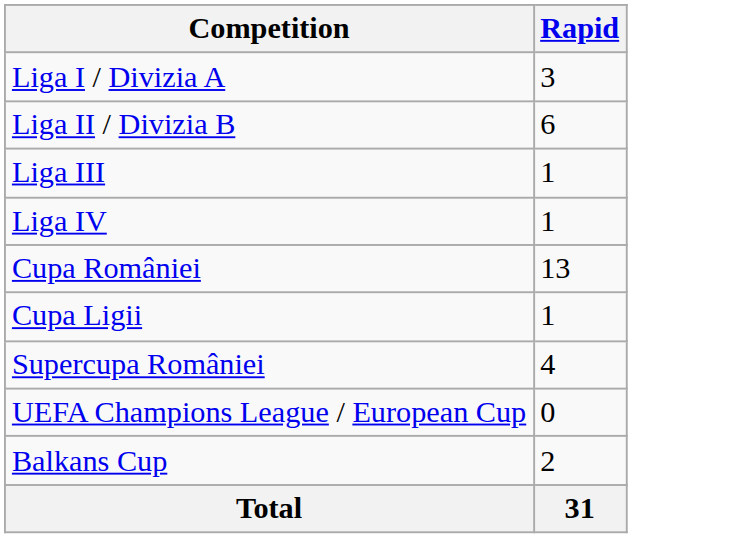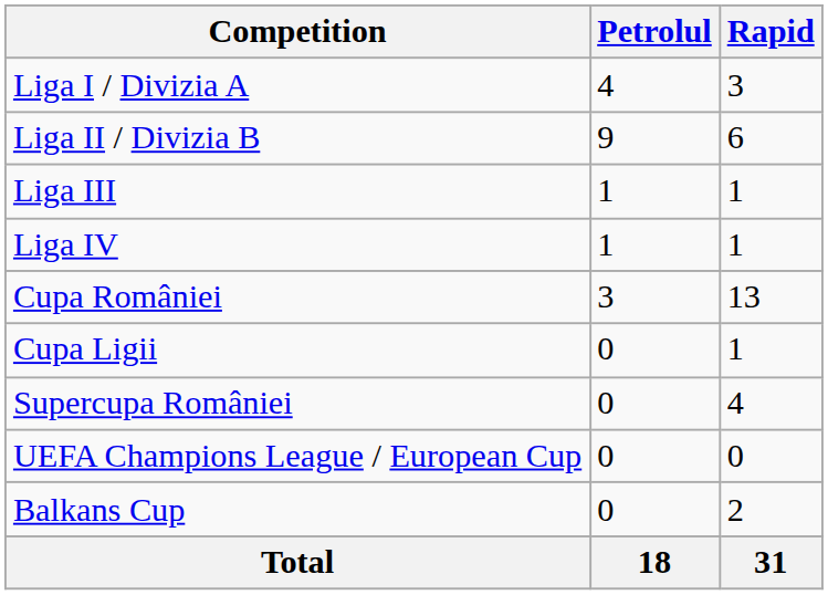+ column: Petrolul | 4 | 9 | 1 | 1 | 3 | 0 | 0 | 0 | 0 | 18
